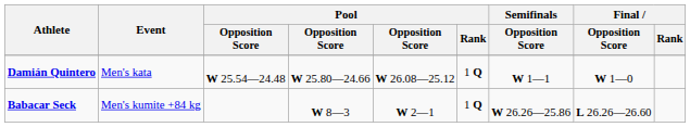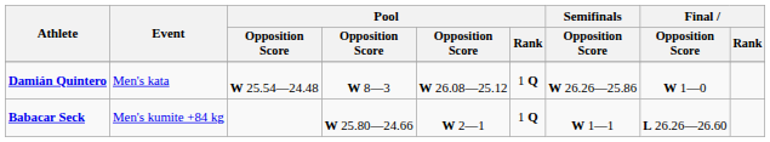Damián Quintero | column 4: W 25.80—24.66 -> W 8—3
Damián Quintero | Semifinals / Opposition Score: W 1—1 -> W 26.26—25.86
Babacar Seck | column 4: W 8—3 -> W 25.80—24.66
Babacar Seck | Semifinals / Opposition Score: W 26.26—25.86 -> W 1—1
